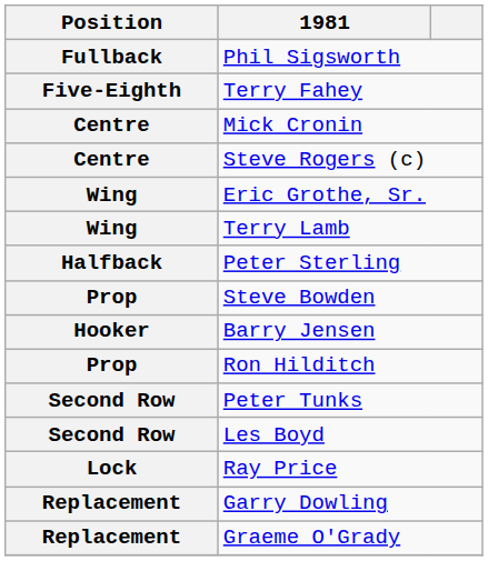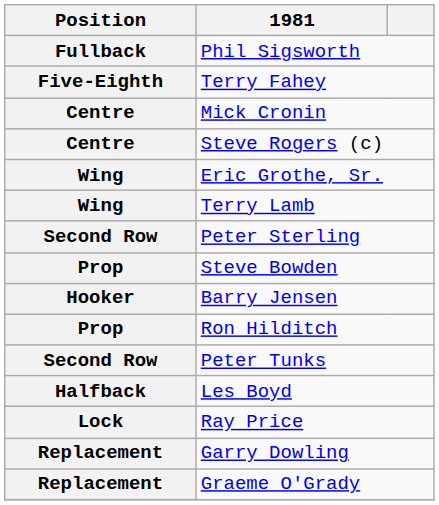Peter Sterling | Position: Halfback -> Second Row
Les Boyd | Position: Second Row -> Halfback
